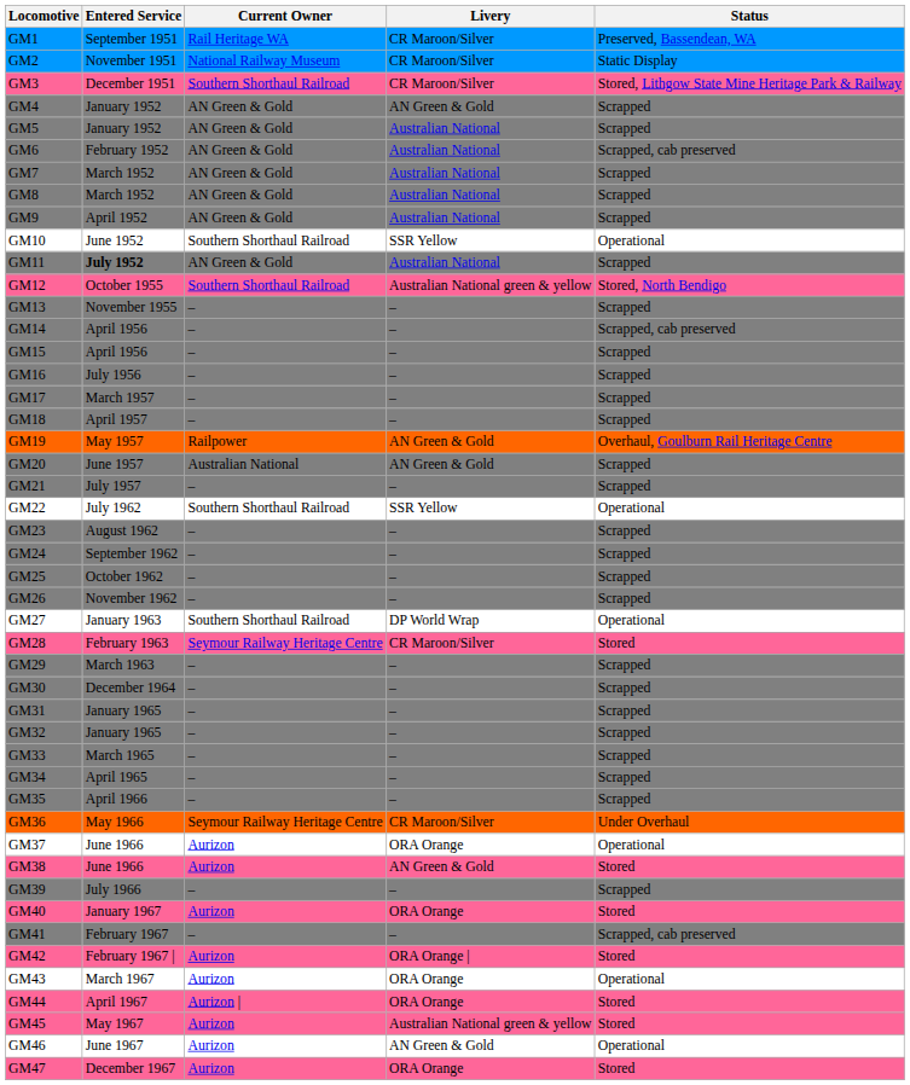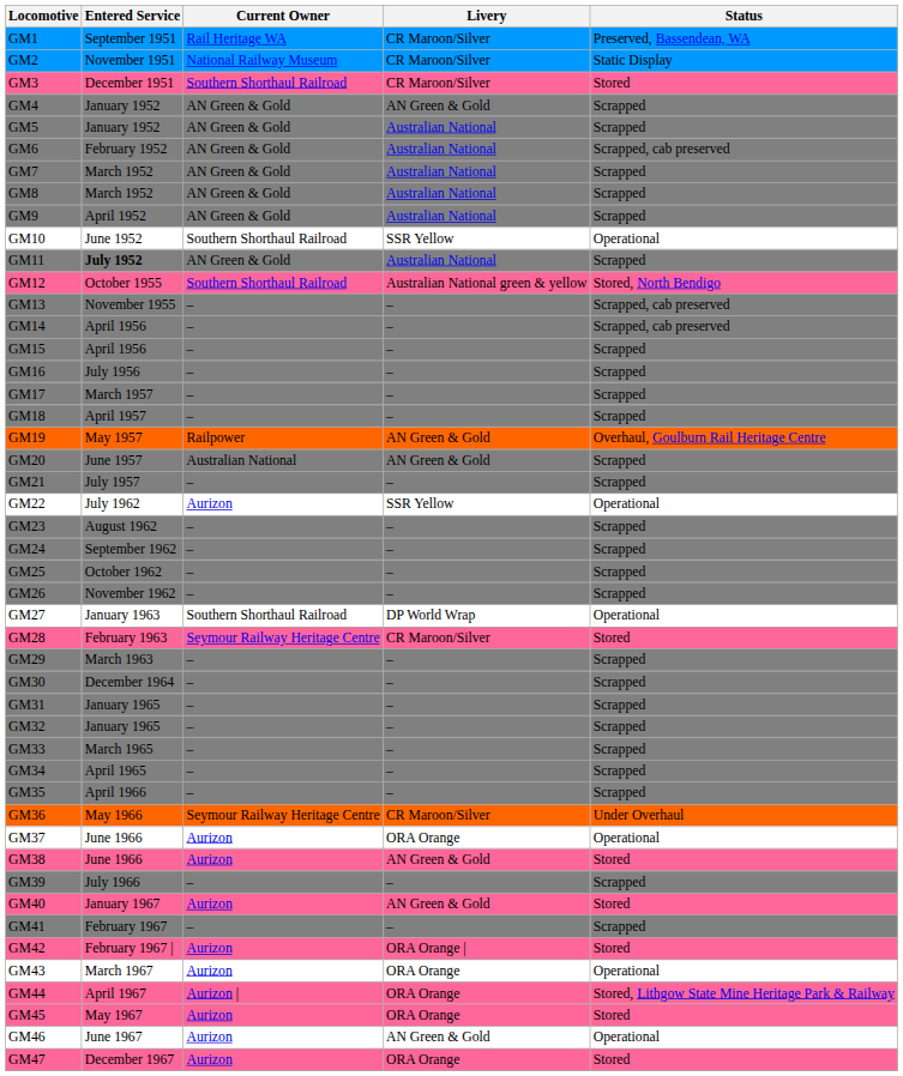GM3 | Status: Stored, Lithgow State Mine Heritage Park & Railway -> Stored
GM13 | Status: Scrapped -> Scrapped, cab preserved
GM22 | Current Owner: Southern Shorthaul Railroad -> Aurizon
GM40 | Livery: ORA Orange -> AN Green & Gold
GM41 | Status: Scrapped, cab preserved -> Scrapped
GM44 | Status: Stored -> Stored, Lithgow State Mine Heritage Park & Railway
GM45 | Livery: Australian National green & yellow -> ORA Orange
